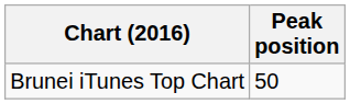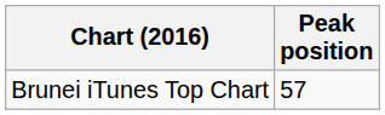Brunei iTunes Top Chart | Peak position: 50 -> 57
